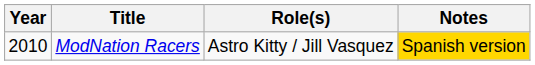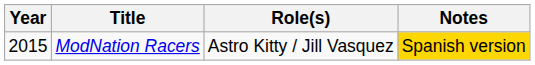ModNation Racers | Year: 2010 -> 2015
